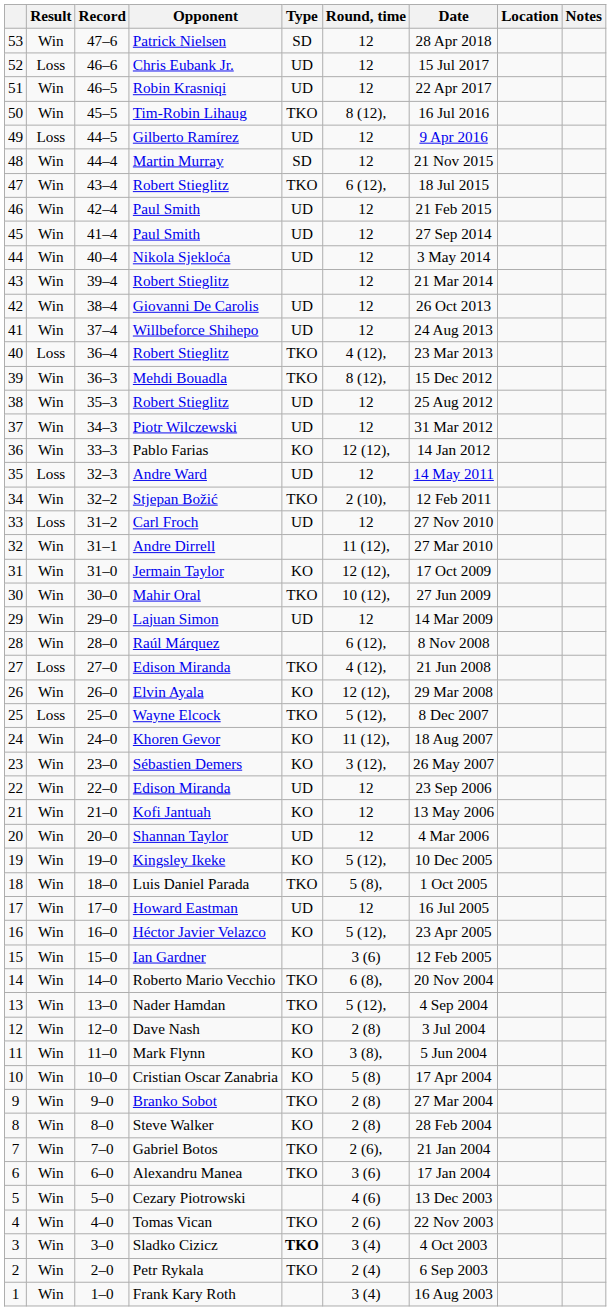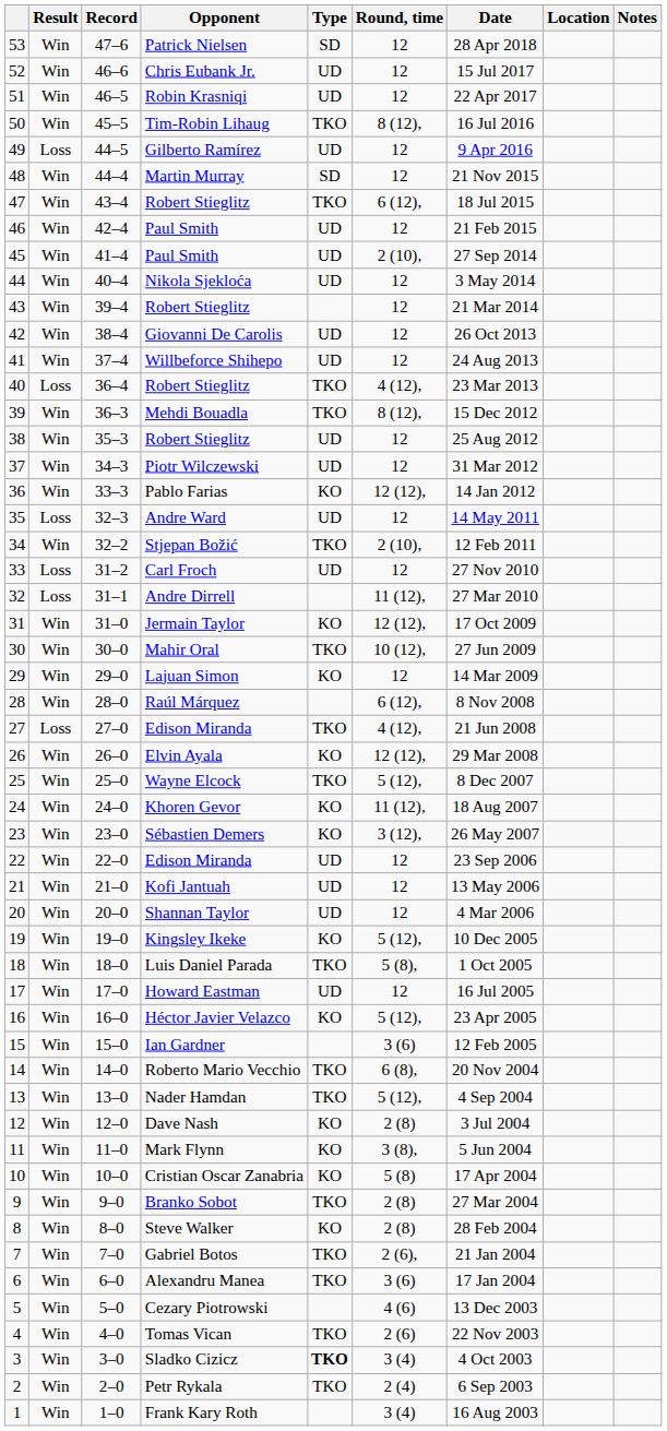Chris Eubank Jr. | Result: Loss -> Win
45 / Paul Smith | Round, time: 12 -> 2 (10),
Andre Dirrell | Result: Win -> Loss
Lajuan Simon | Type: UD -> KO
Wayne Elcock | Result: Loss -> Win
Kofi Jantuah | Type: KO -> UD
